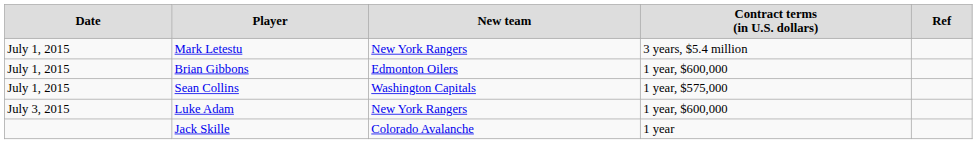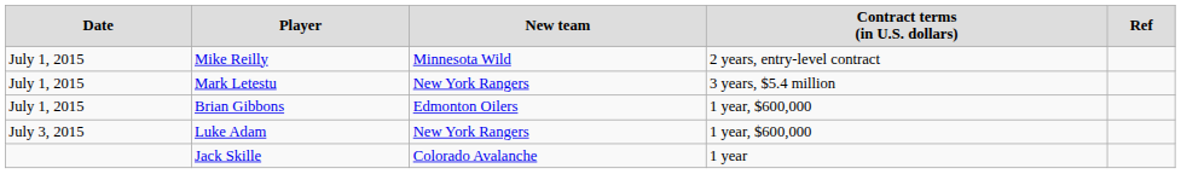+ row: July 1, 2015 | Mike Reilly | Minnesota Wild | 2 years, entry-level contract
- row: July 1, 2015 | Sean Collins | Washington Capitals | 1 year, $575,000
